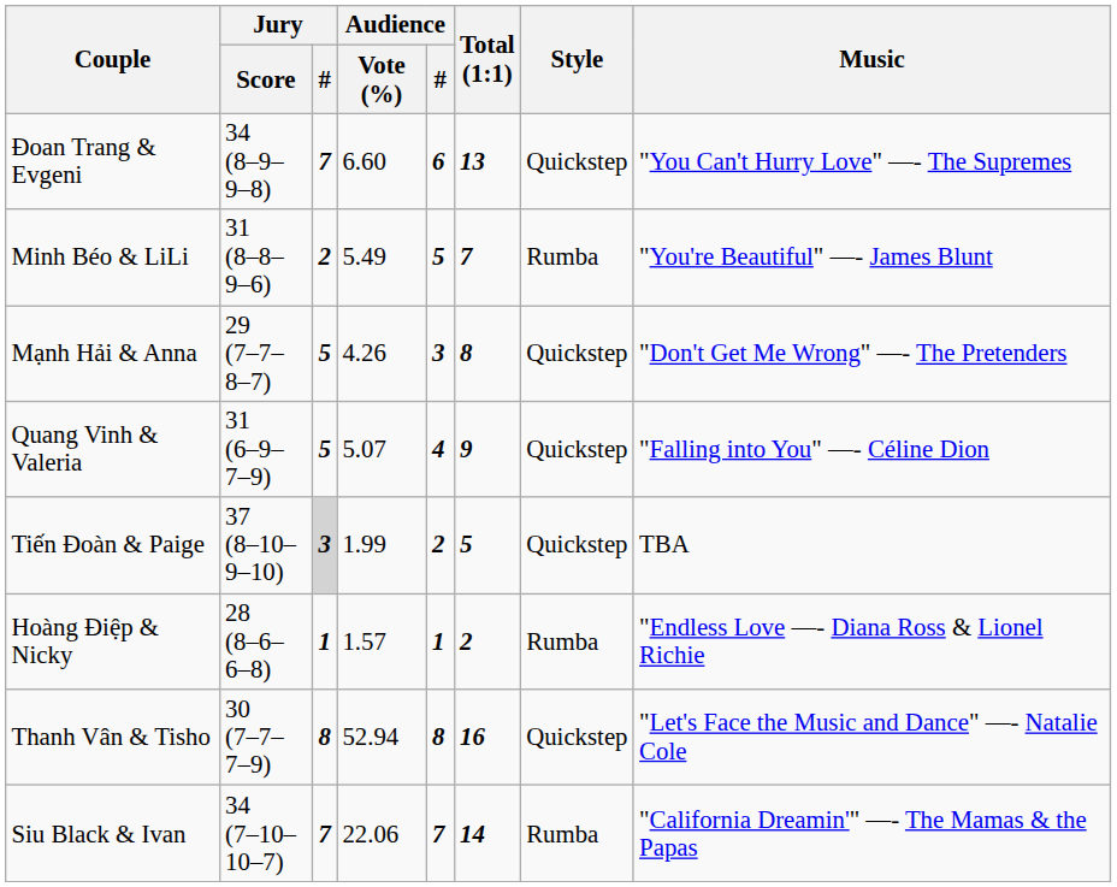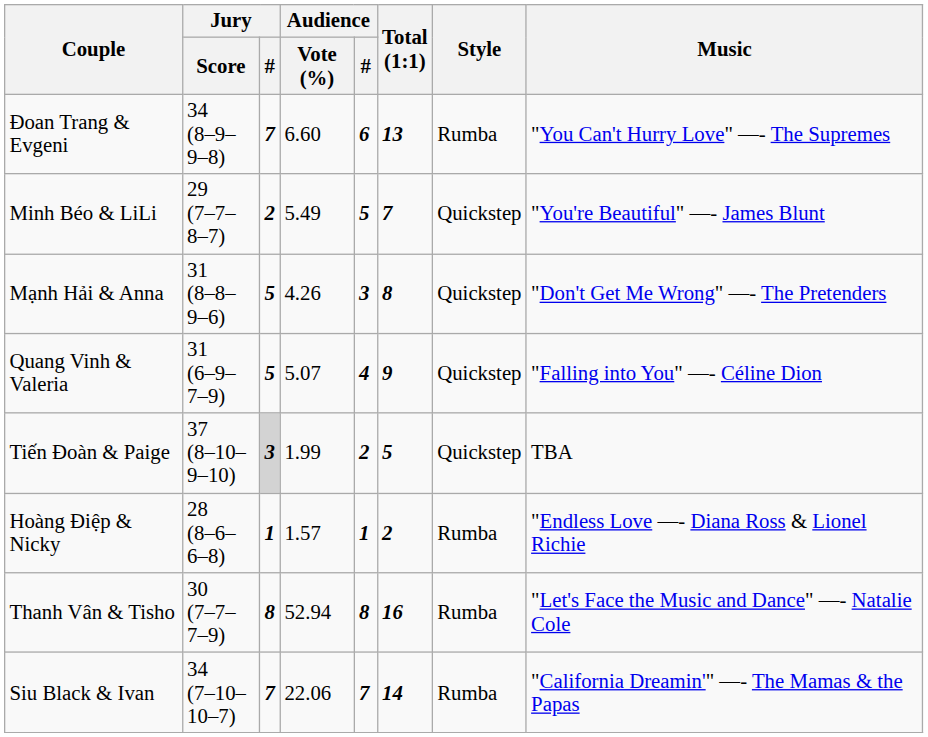Đoan Trang & Evgeni | Style: Quickstep -> Rumba
Minh Béo & LiLi | Jury / Score: 31 (8–8–9–6) -> 29 (7–7–8–7)
Minh Béo & LiLi | Style: Rumba -> Quickstep
Mạnh Hải & Anna | Jury / Score: 29 (7–7–8–7) -> 31 (8–8–9–6)
Thanh Vân & Tisho | Style: Quickstep -> Rumba
